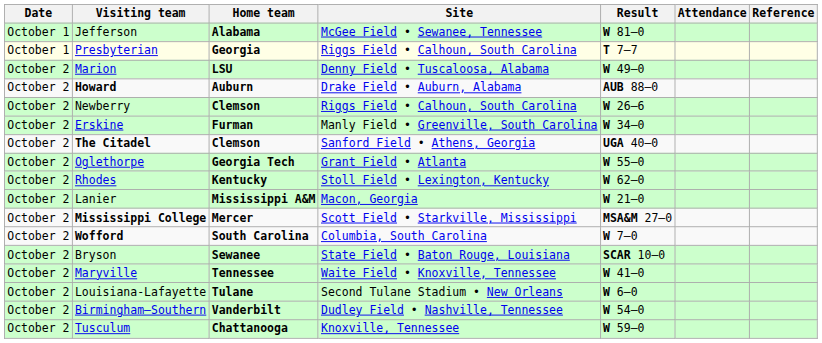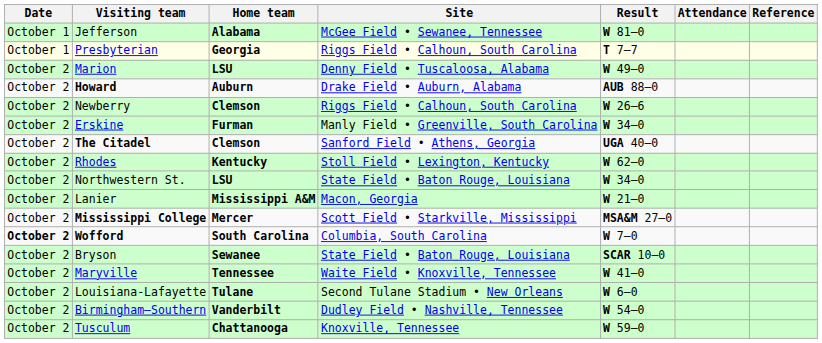- row: October 2 | Oglethorpe | Georgia Tech | Grant Field • Atlanta | W 55–0
+ row: October 2 | Northwestern St. | LSU | State Field • Baton Rouge, Louisiana | W 34–0
Wofford | Date: normal -> bold
